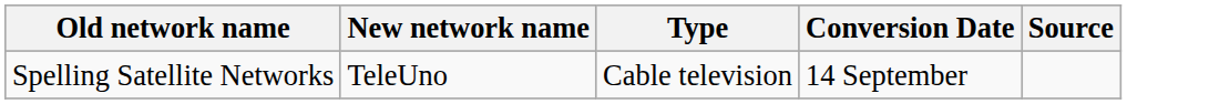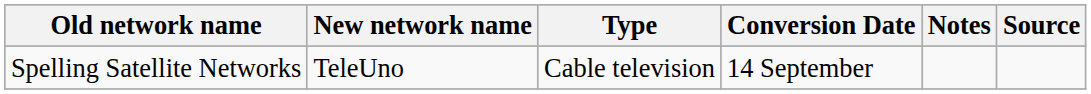+ column: Notes
